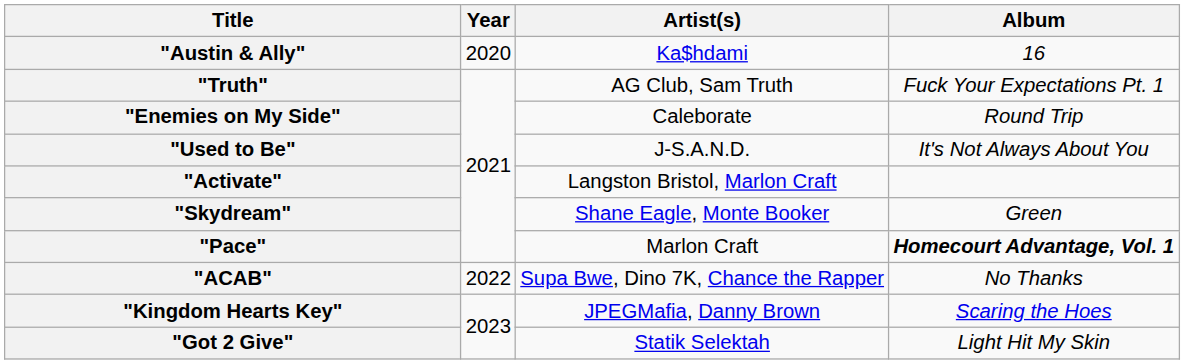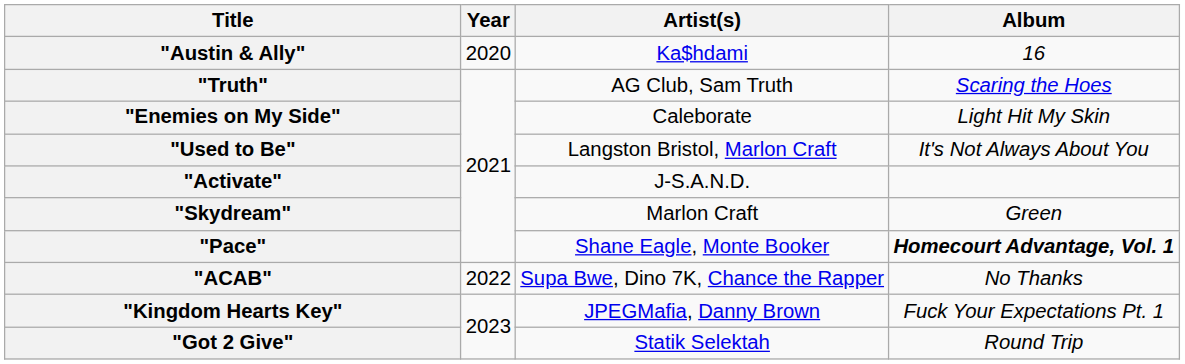"Truth" | Album: Fuck Your Expectations Pt. 1 -> Scaring the Hoes
"Enemies on My Side" | Album: Round Trip -> Light Hit My Skin
"Used to Be" | Artist(s): J-S.A.N.D. -> Langston Bristol, Marlon Craft
"Activate" | Artist(s): Langston Bristol, Marlon Craft -> J-S.A.N.D.
"Skydream" | Artist(s): Shane Eagle, Monte Booker -> Marlon Craft
"Pace" | Artist(s): Marlon Craft -> Shane Eagle, Monte Booker
"Kingdom Hearts Key" | Album: Scaring the Hoes -> Fuck Your Expectations Pt. 1
"Got 2 Give" | Album: Light Hit My Skin -> Round Trip
